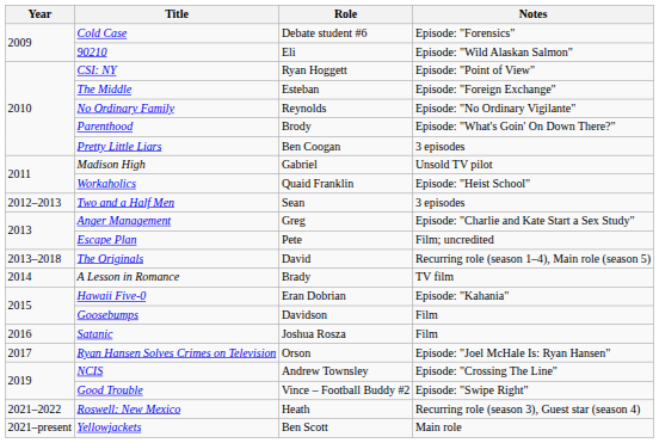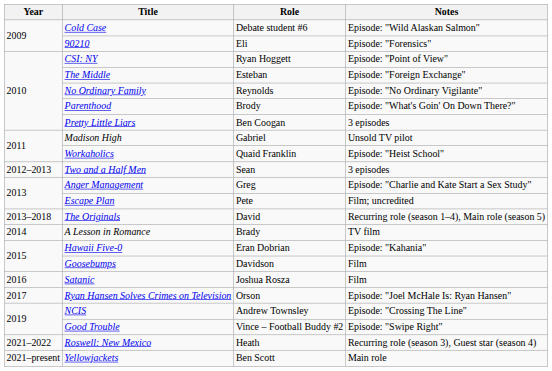Cold Case | Notes: Episode: "Forensics" -> Episode: "Wild Alaskan Salmon"
90210 | Notes: Episode: "Wild Alaskan Salmon" -> Episode: "Forensics"
